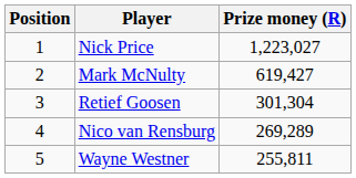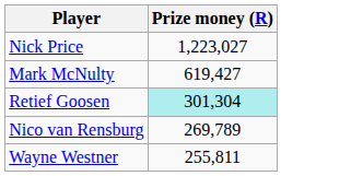- column: Position | 1 | 2 | 3 | 4 | 5
Retief Goosen | Prize money (R): no background -> paleturquoise background
Nico van Rensburg | Prize money (R): 269,289 -> 269,789
